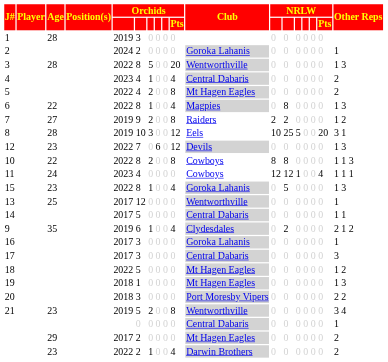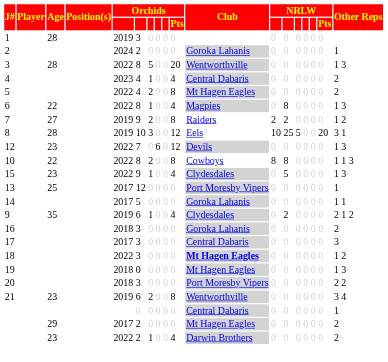- row: 11 | 24 | 2023 | 4 | 0 | 0 | 0 | 0 | Cowboys | 12 | 12 | 1 | 0 | 0 | 4 | 1 1 1
15 | column 6: 8 -> 9
15 | Club: Goroka Lahanis -> Clydesdales
13 | Club: Wentworthville -> Port Moresby Vipers
14 | Club: Central Dabaris -> Goroka Lahanis
16 | column 5: 2017 -> 2018
16 | Other Reps: 1 -> 2
18 | column 6: 5 -> 3
18 | Club: normal -> bold
19 | column 6: 1 -> 0
21 | column 6: 5 -> 6
